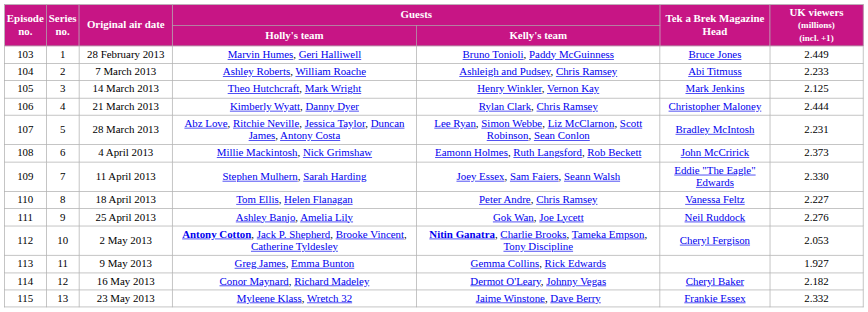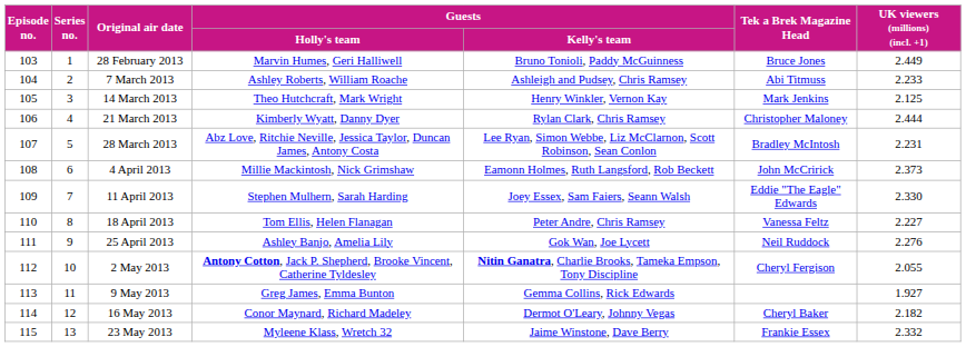2 May 2013 | UK viewers (millions) (incl. +1): 2.053 -> 2.055
